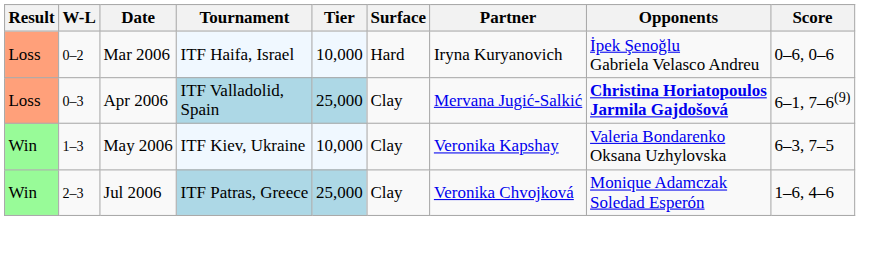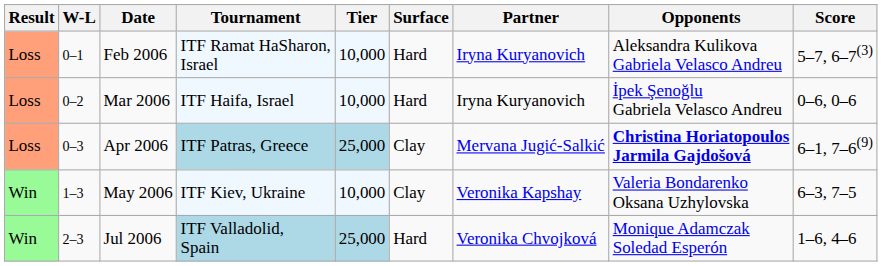+ row: Loss | 0–1 | Feb 2006 | ITF Ramat HaSharon, Israel | 10,000 | Hard | Iryna Kuryanovich | Aleksandra Kulikova Gabriela Velasco Andreu | 5–7, 6–7(3)
Apr 2006 | Tournament: ITF Valladolid, Spain -> ITF Patras, Greece
Jul 2006 | Tournament: ITF Patras, Greece -> ITF Valladolid, Spain
Jul 2006 | Surface: Clay -> Hard
